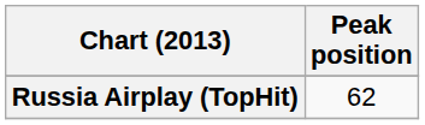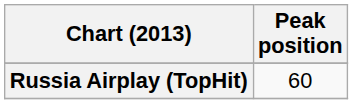Russia Airplay (TopHit) | Peak position: 62 -> 60
